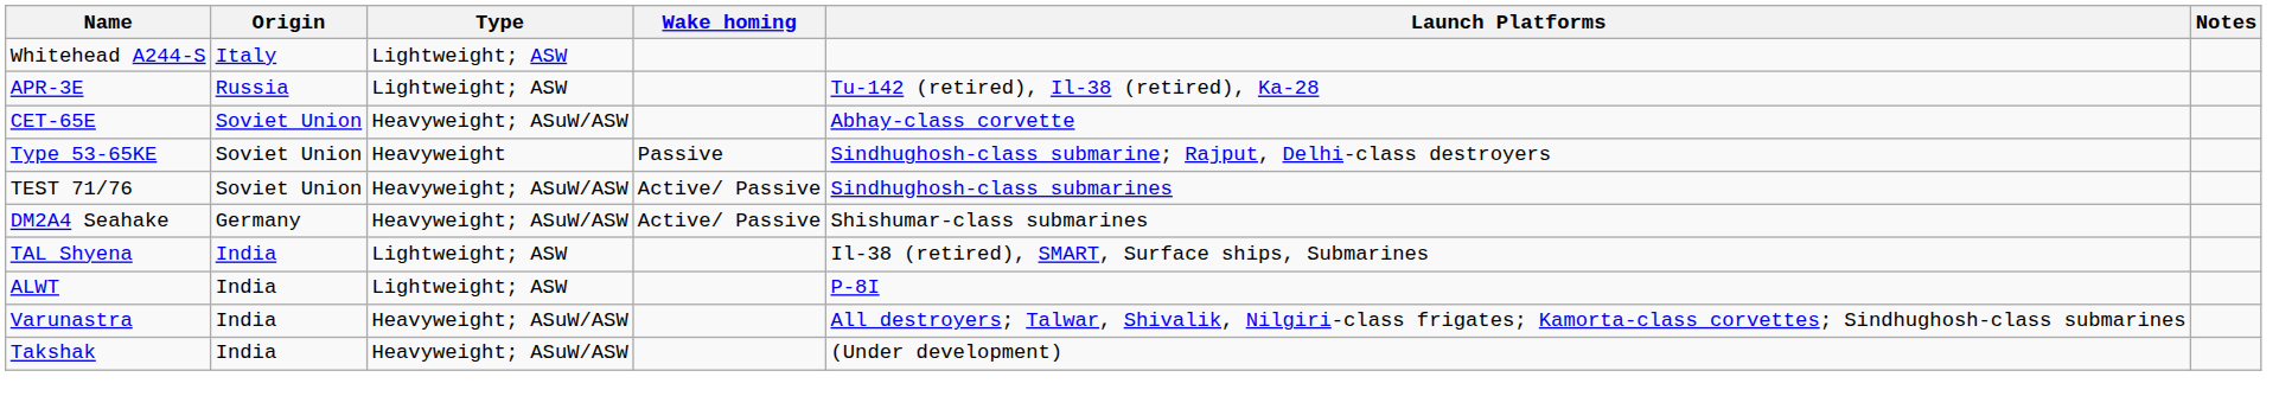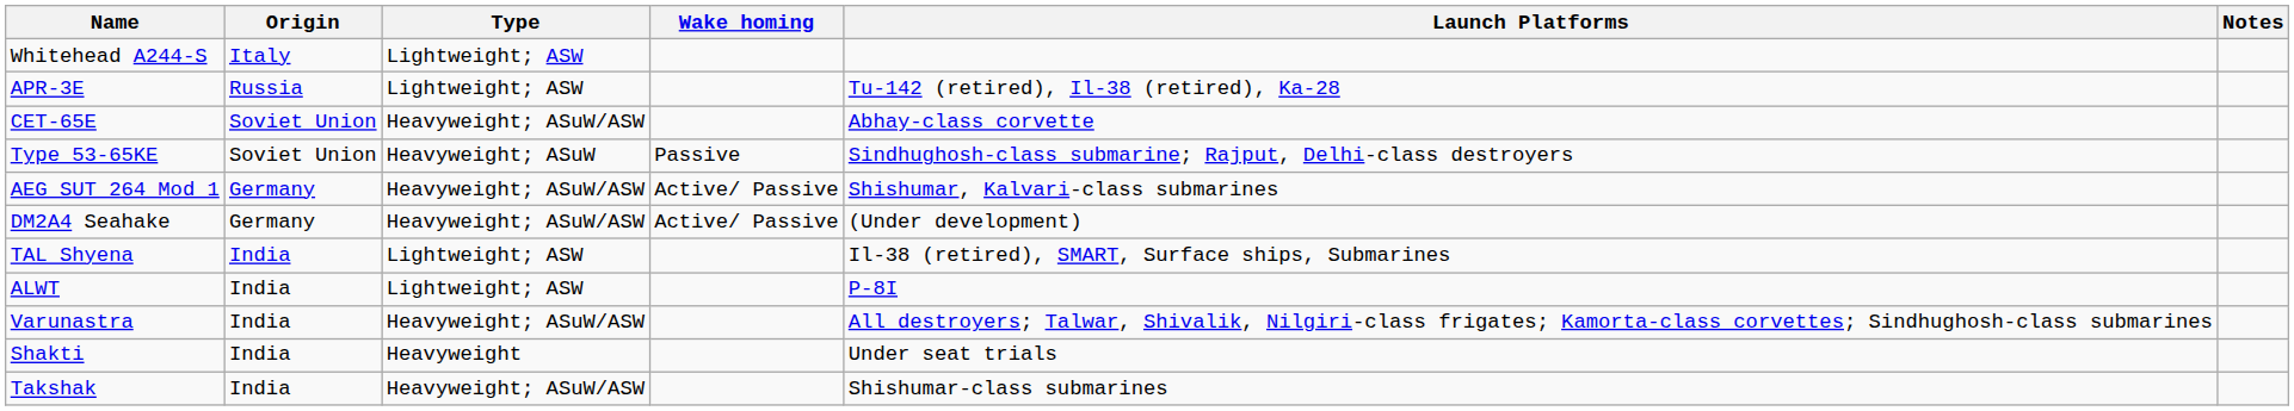Type 53-65KE | Type: Heavyweight -> Heavyweight; ASuW
- row: TEST 71/76 | Soviet Union | Heavyweight; ASuW/ASW | Active/ Passive | Sindhughosh-class submarines
+ row: AEG SUT 264 Mod 1 | Germany | Heavyweight; ASuW/ASW | Active/ Passive | Shishumar, Kalvari-class submarines
DM2A4 Seahake | Launch Platforms: Shishumar-class submarines -> (Under development)
+ row: Shakti | India | Heavyweight | Under seat trials
Takshak | Launch Platforms: (Under development) -> Shishumar-class submarines
